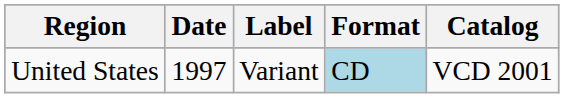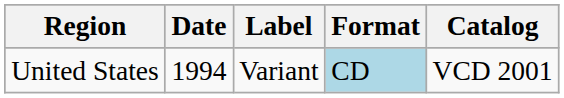United States | Date: 1997 -> 1994
